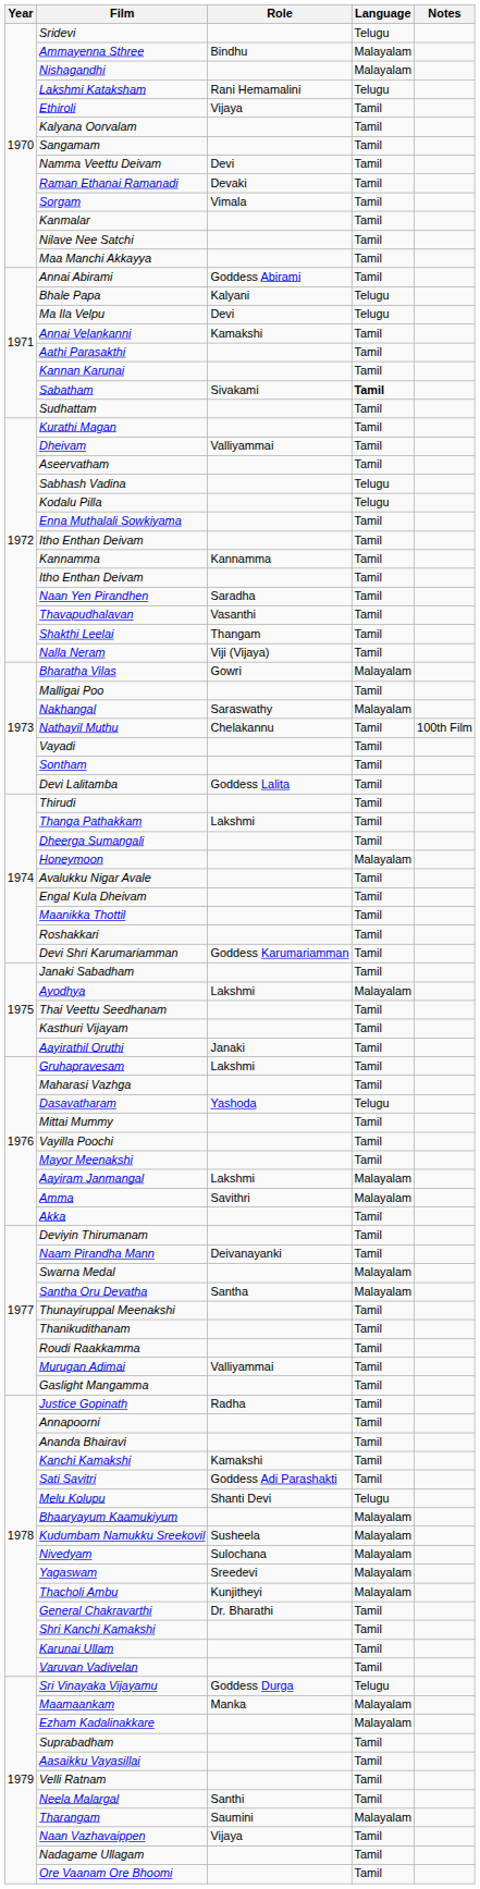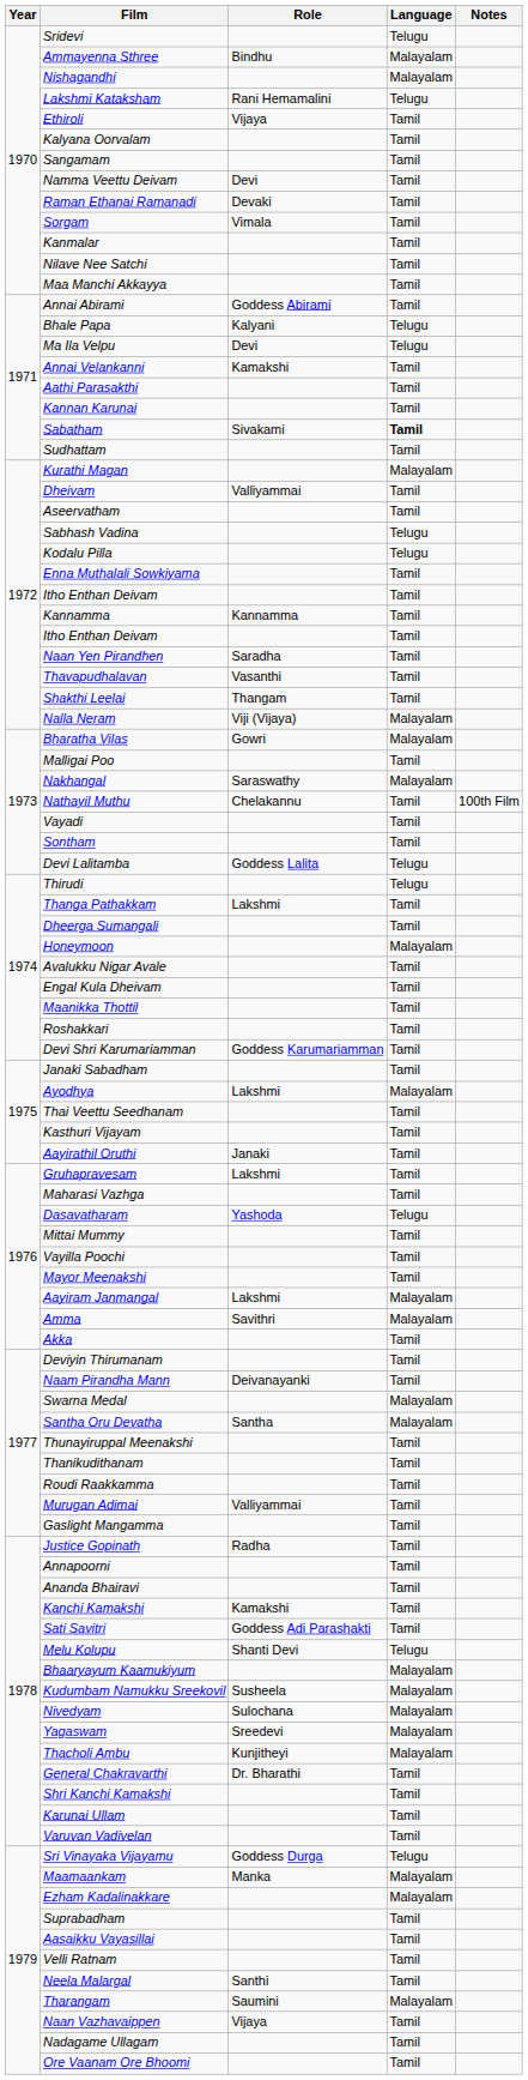Kurathi Magan | Language: Tamil -> Malayalam
Nalla Neram | Language: Tamil -> Malayalam
Devi Lalitamba | Language: Tamil -> Telugu
Thirudi | Language: Tamil -> Telugu
